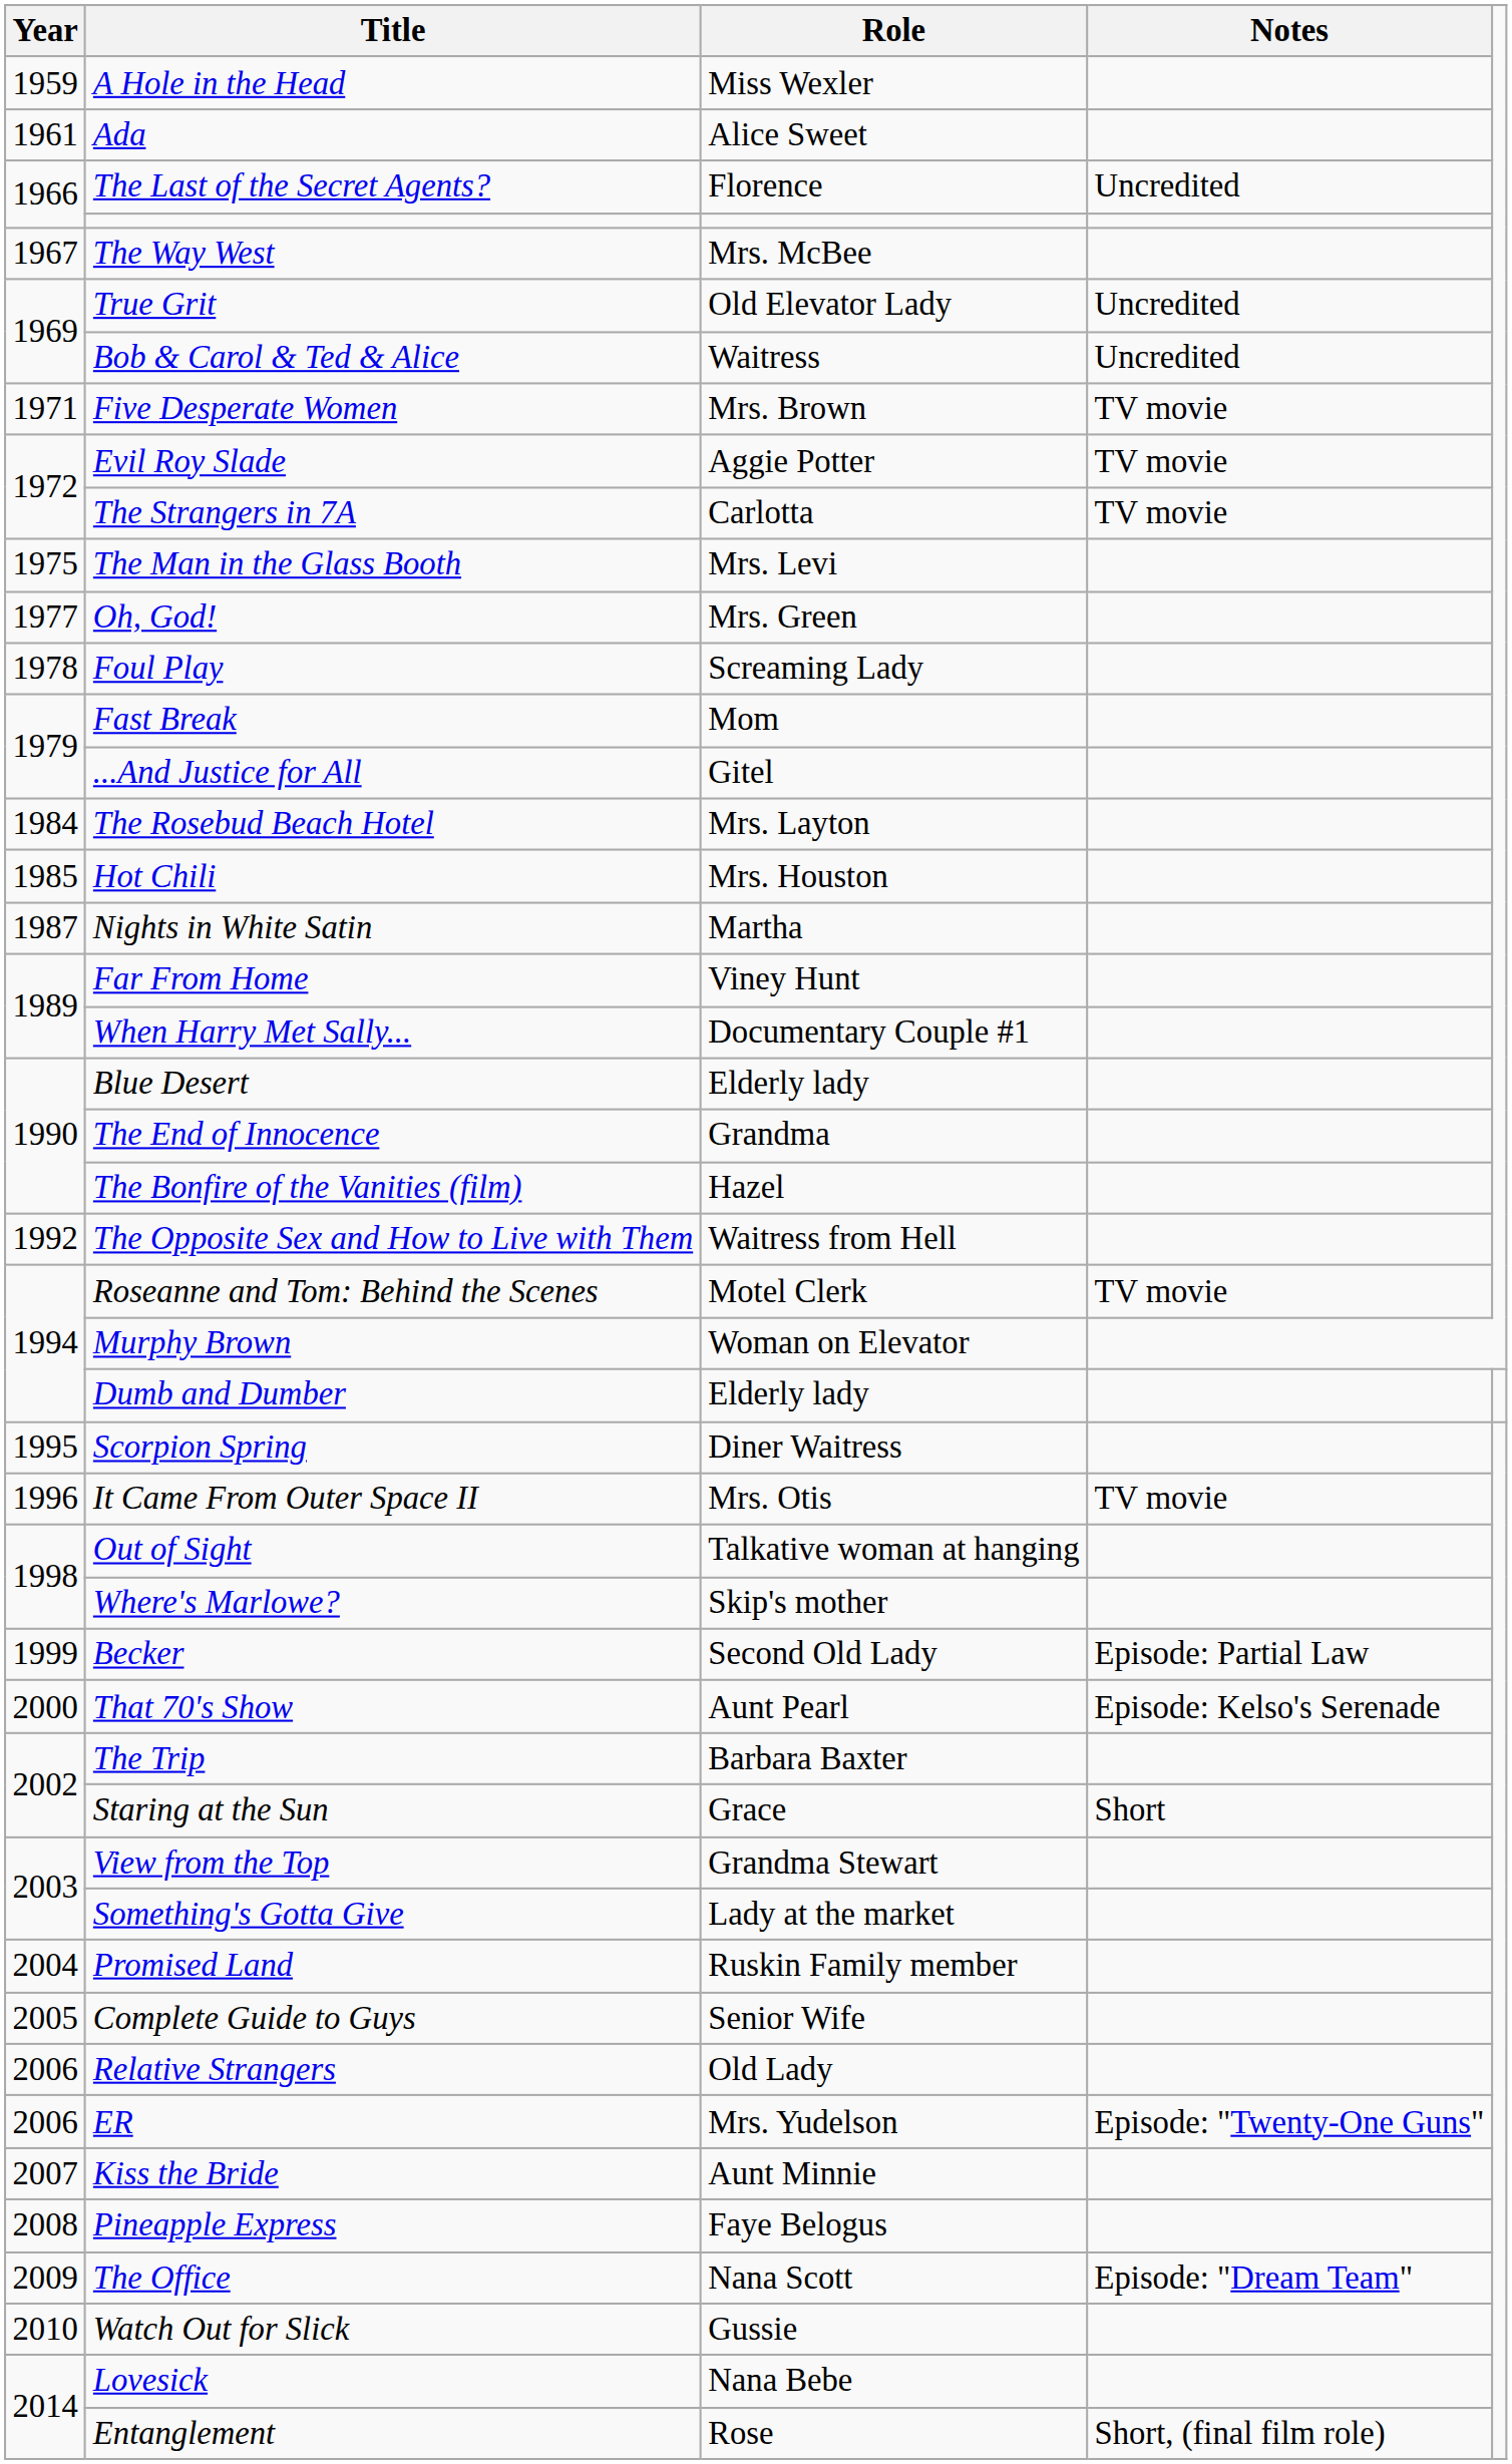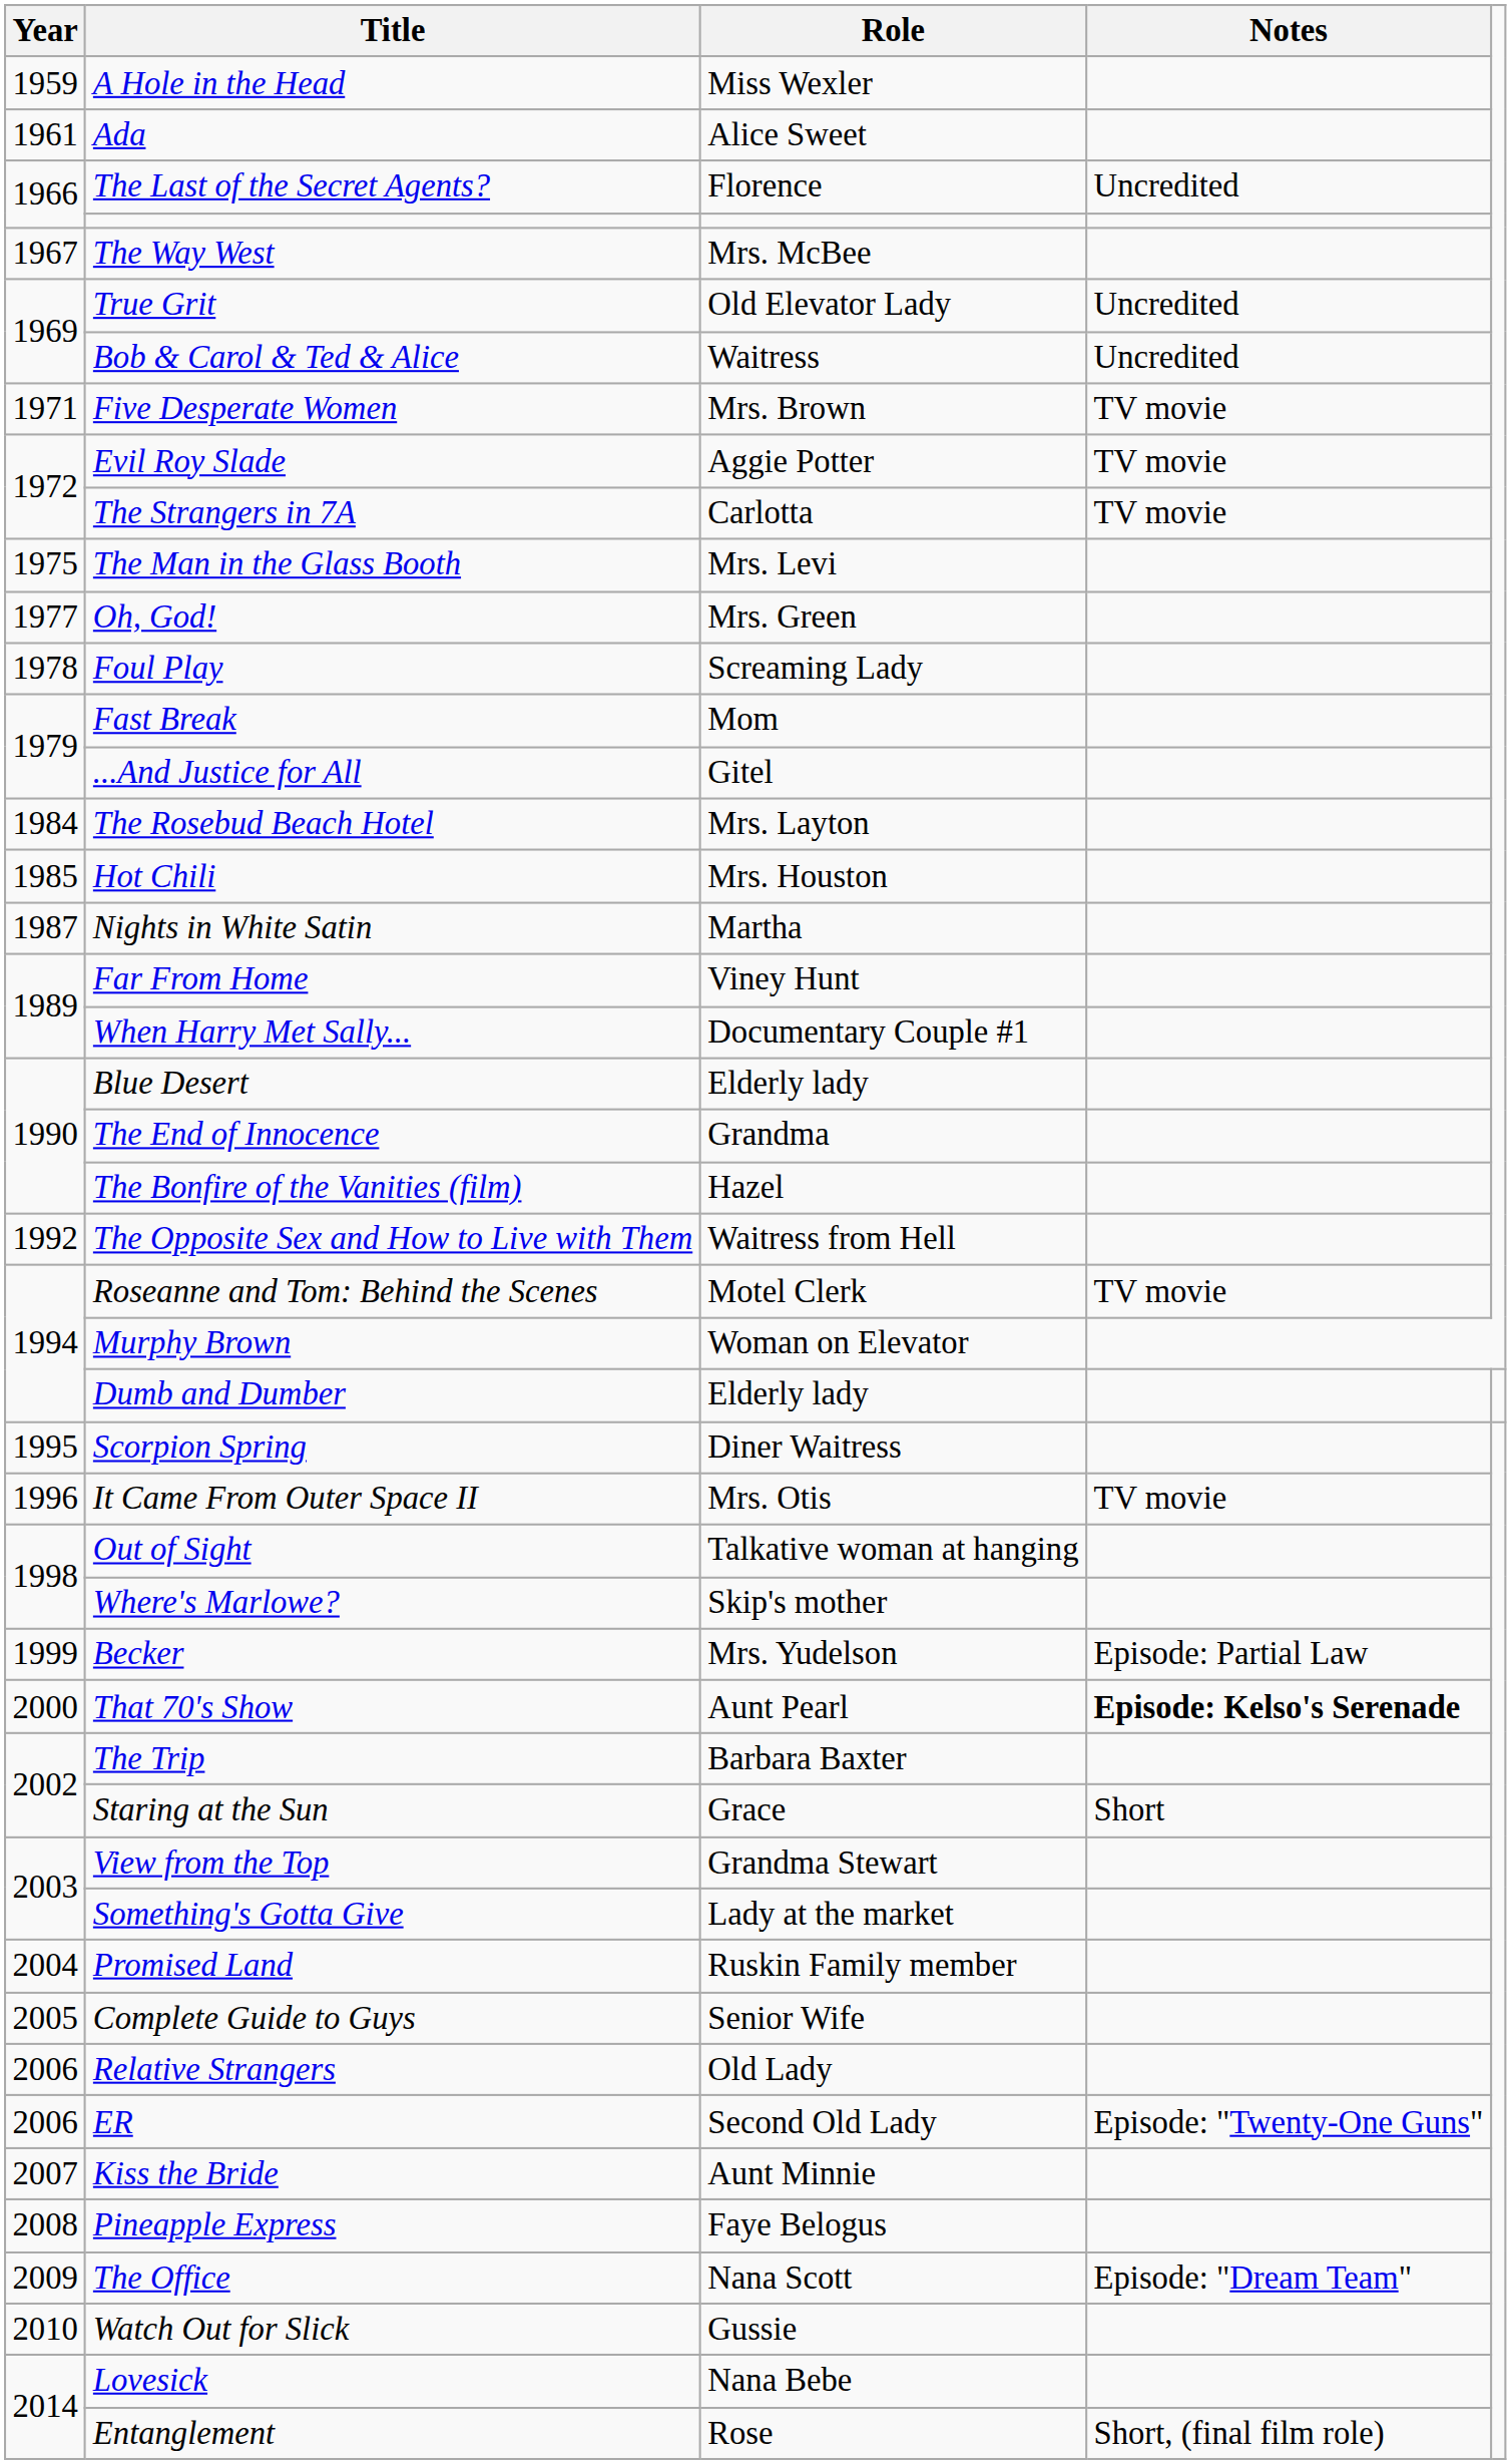Becker | Role: Second Old Lady -> Mrs. Yudelson
That 70's Show | Notes: normal -> bold
ER | Role: Mrs. Yudelson -> Second Old Lady
